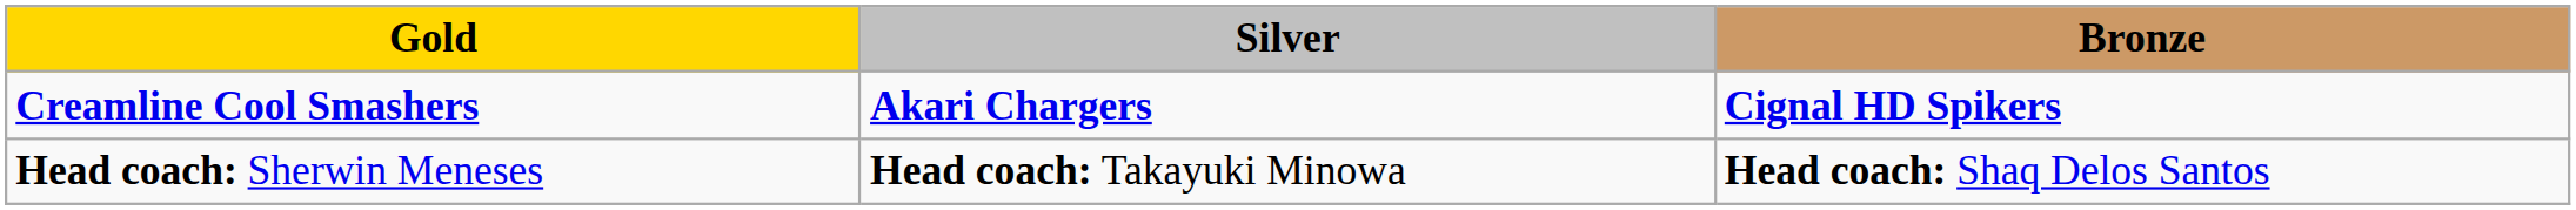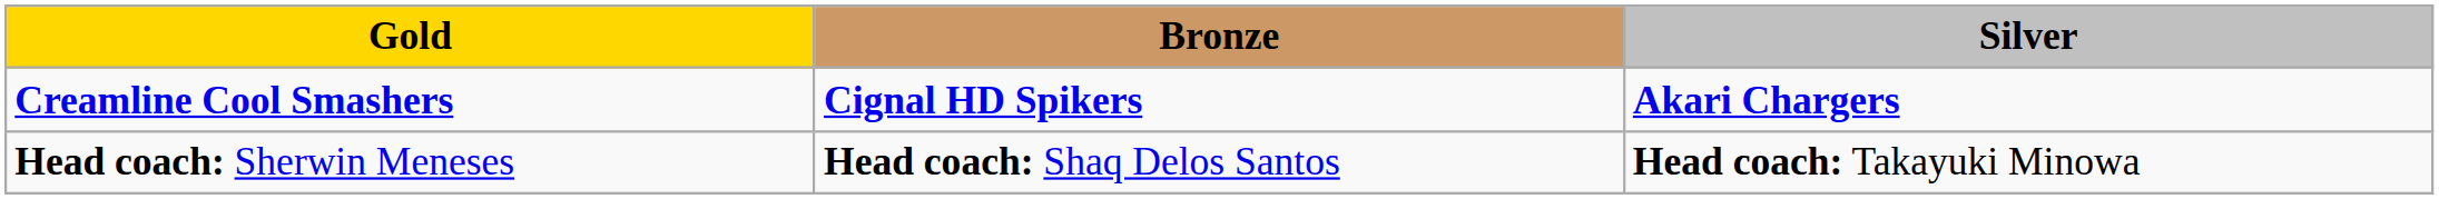columns swapped: Silver <-> Bronze
